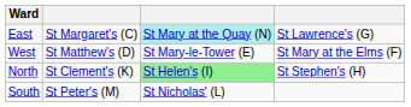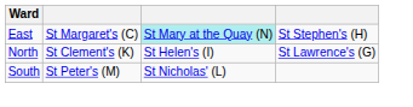East | column 4: St Lawrence's (G) -> St Stephen's (H)
- row: West | St Matthew's (D) | St Mary-le-Tower (E) | St Mary at the Elms (F)
North | column 3: lightgreen background -> no background
North | column 4: St Stephen's (H) -> St Lawrence's (G)
